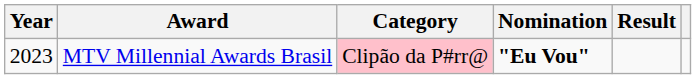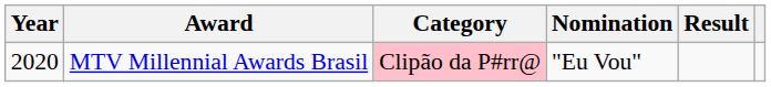MTV Millennial Awards Brasil | Year: 2023 -> 2020
MTV Millennial Awards Brasil | Nomination: bold -> normal
